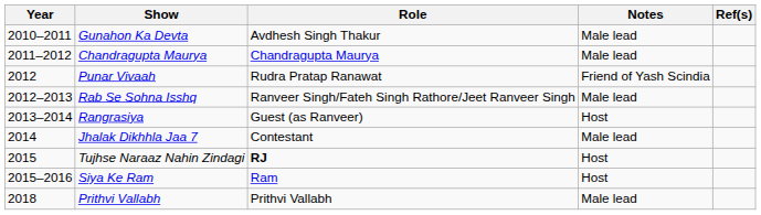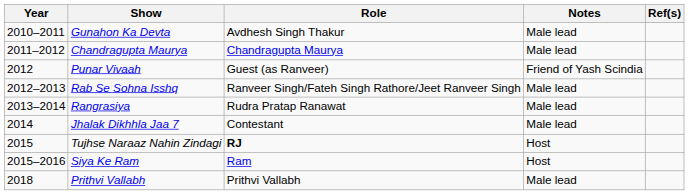Punar Vivaah | Role: Rudra Pratap Ranawat -> Guest (as Ranveer)
Rangrasiya | Role: Guest (as Ranveer) -> Rudra Pratap Ranawat
Rangrasiya | Notes: Host -> Male lead
